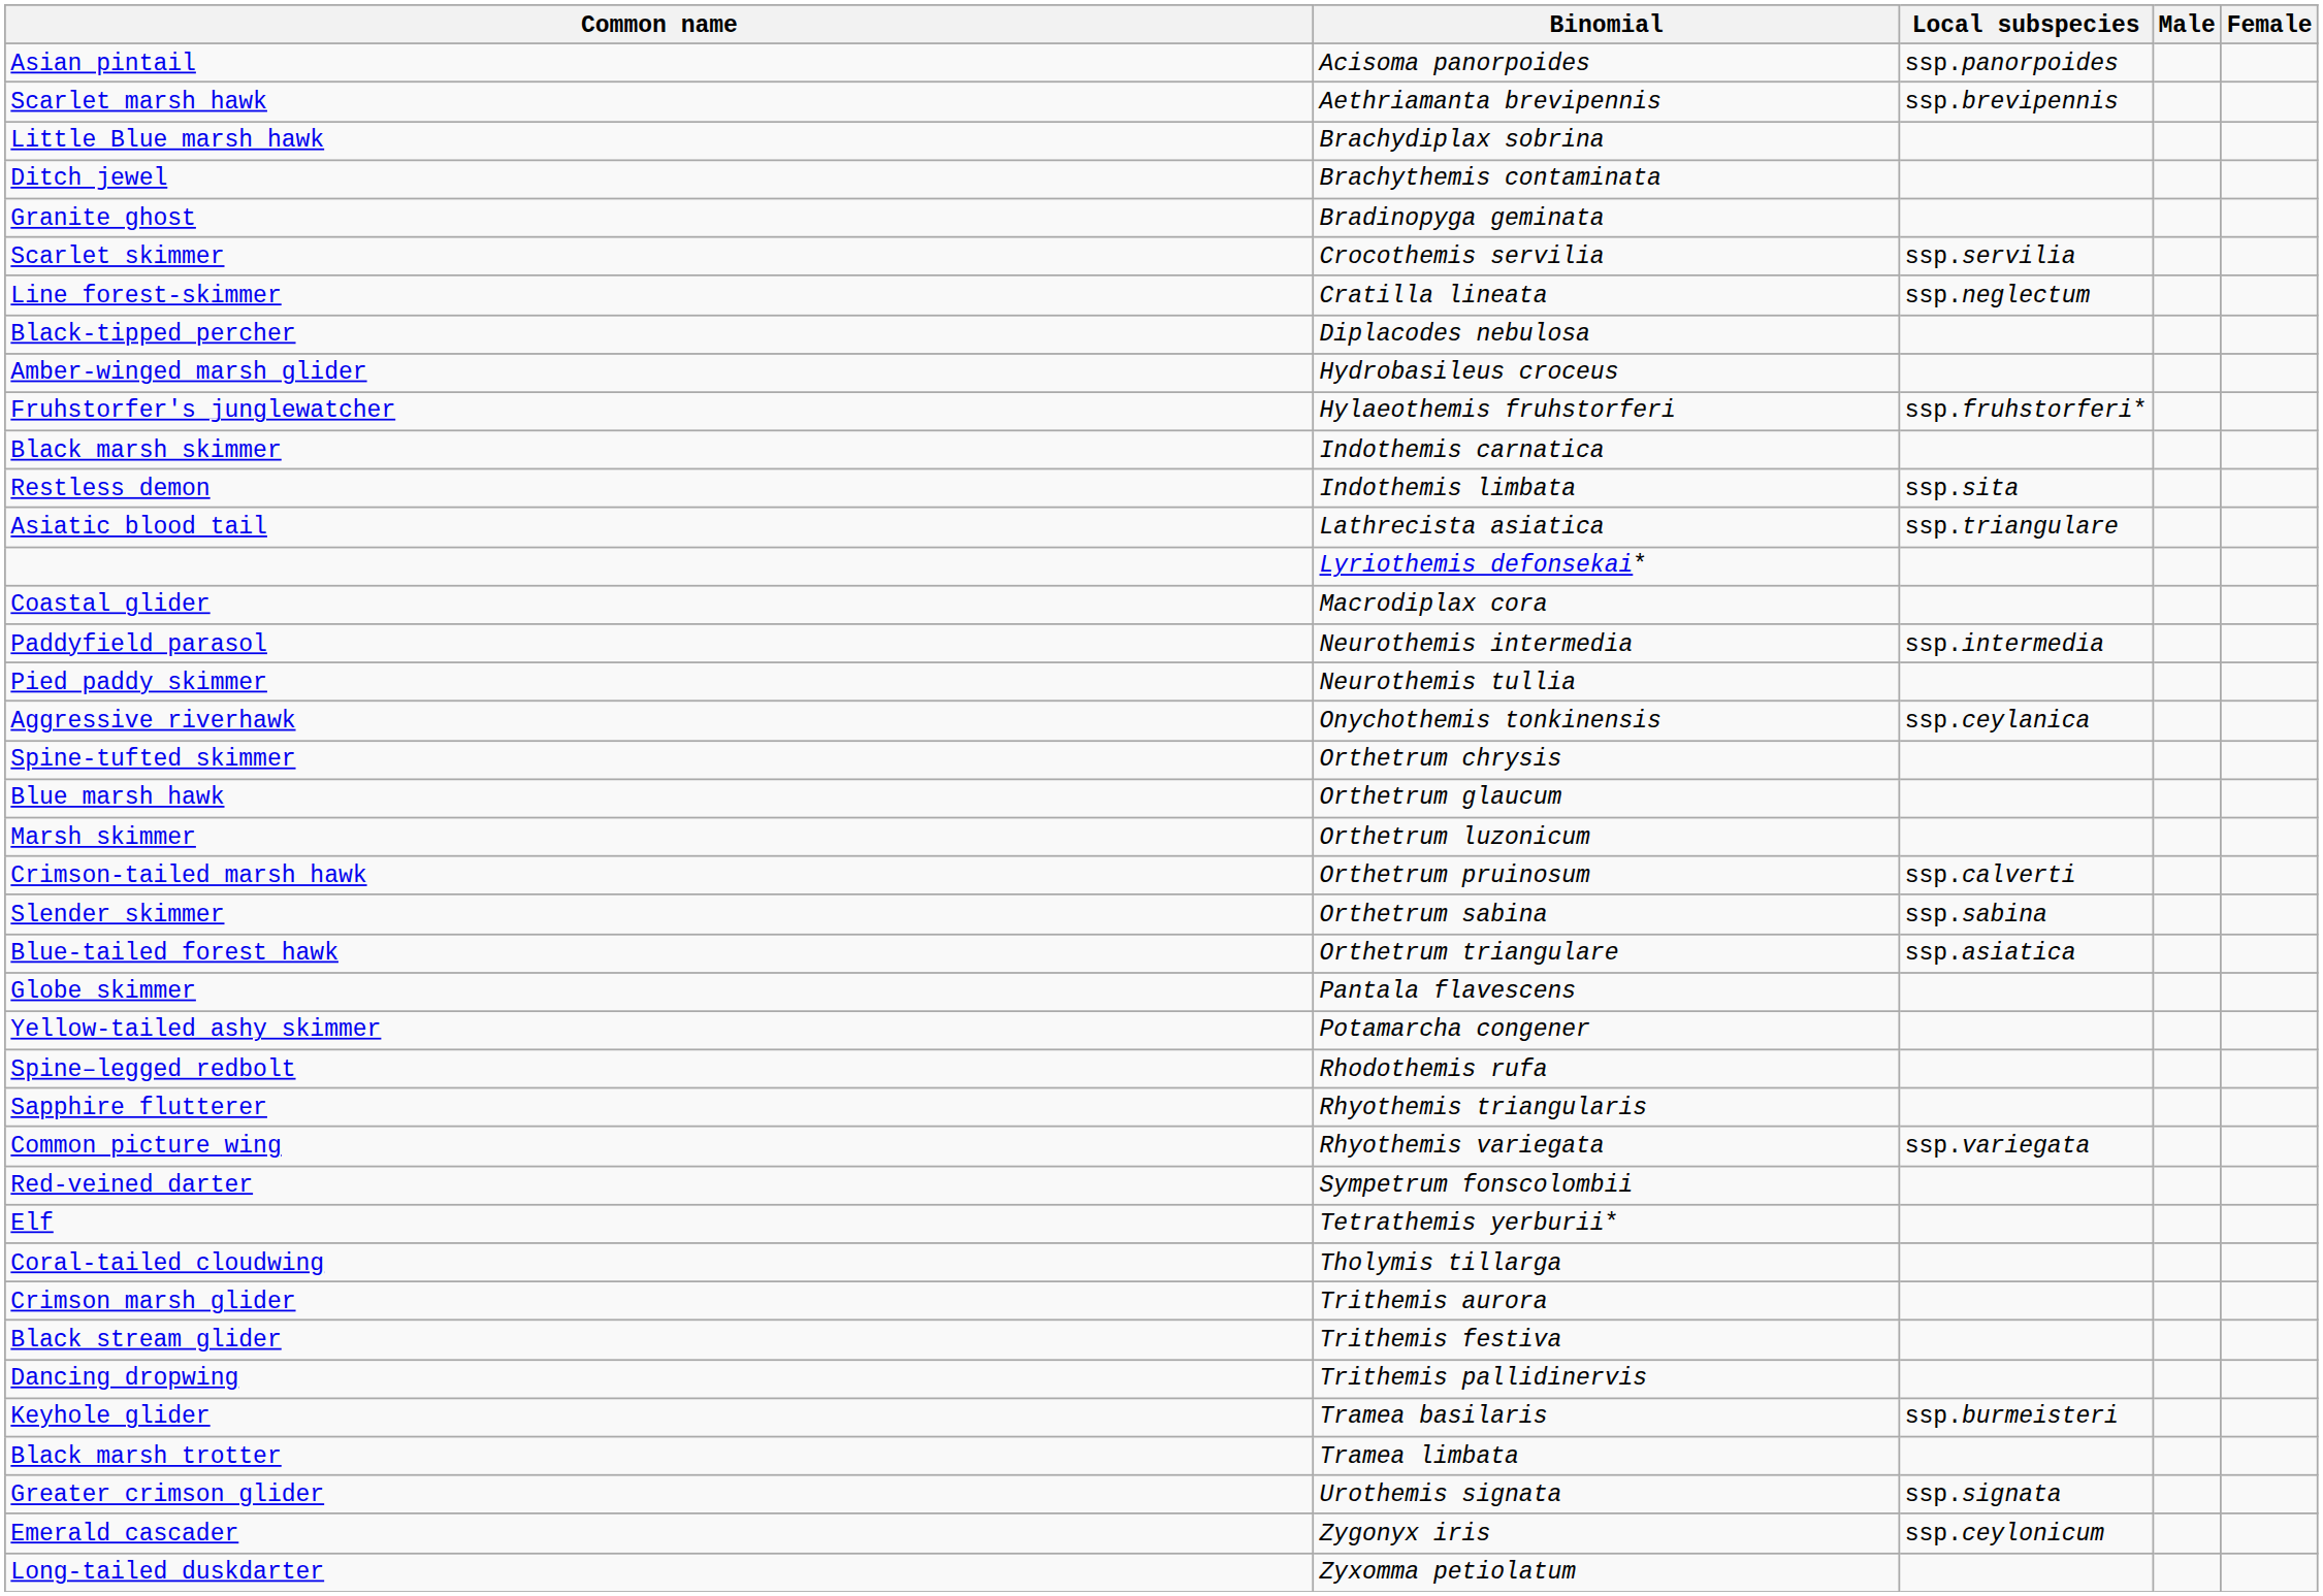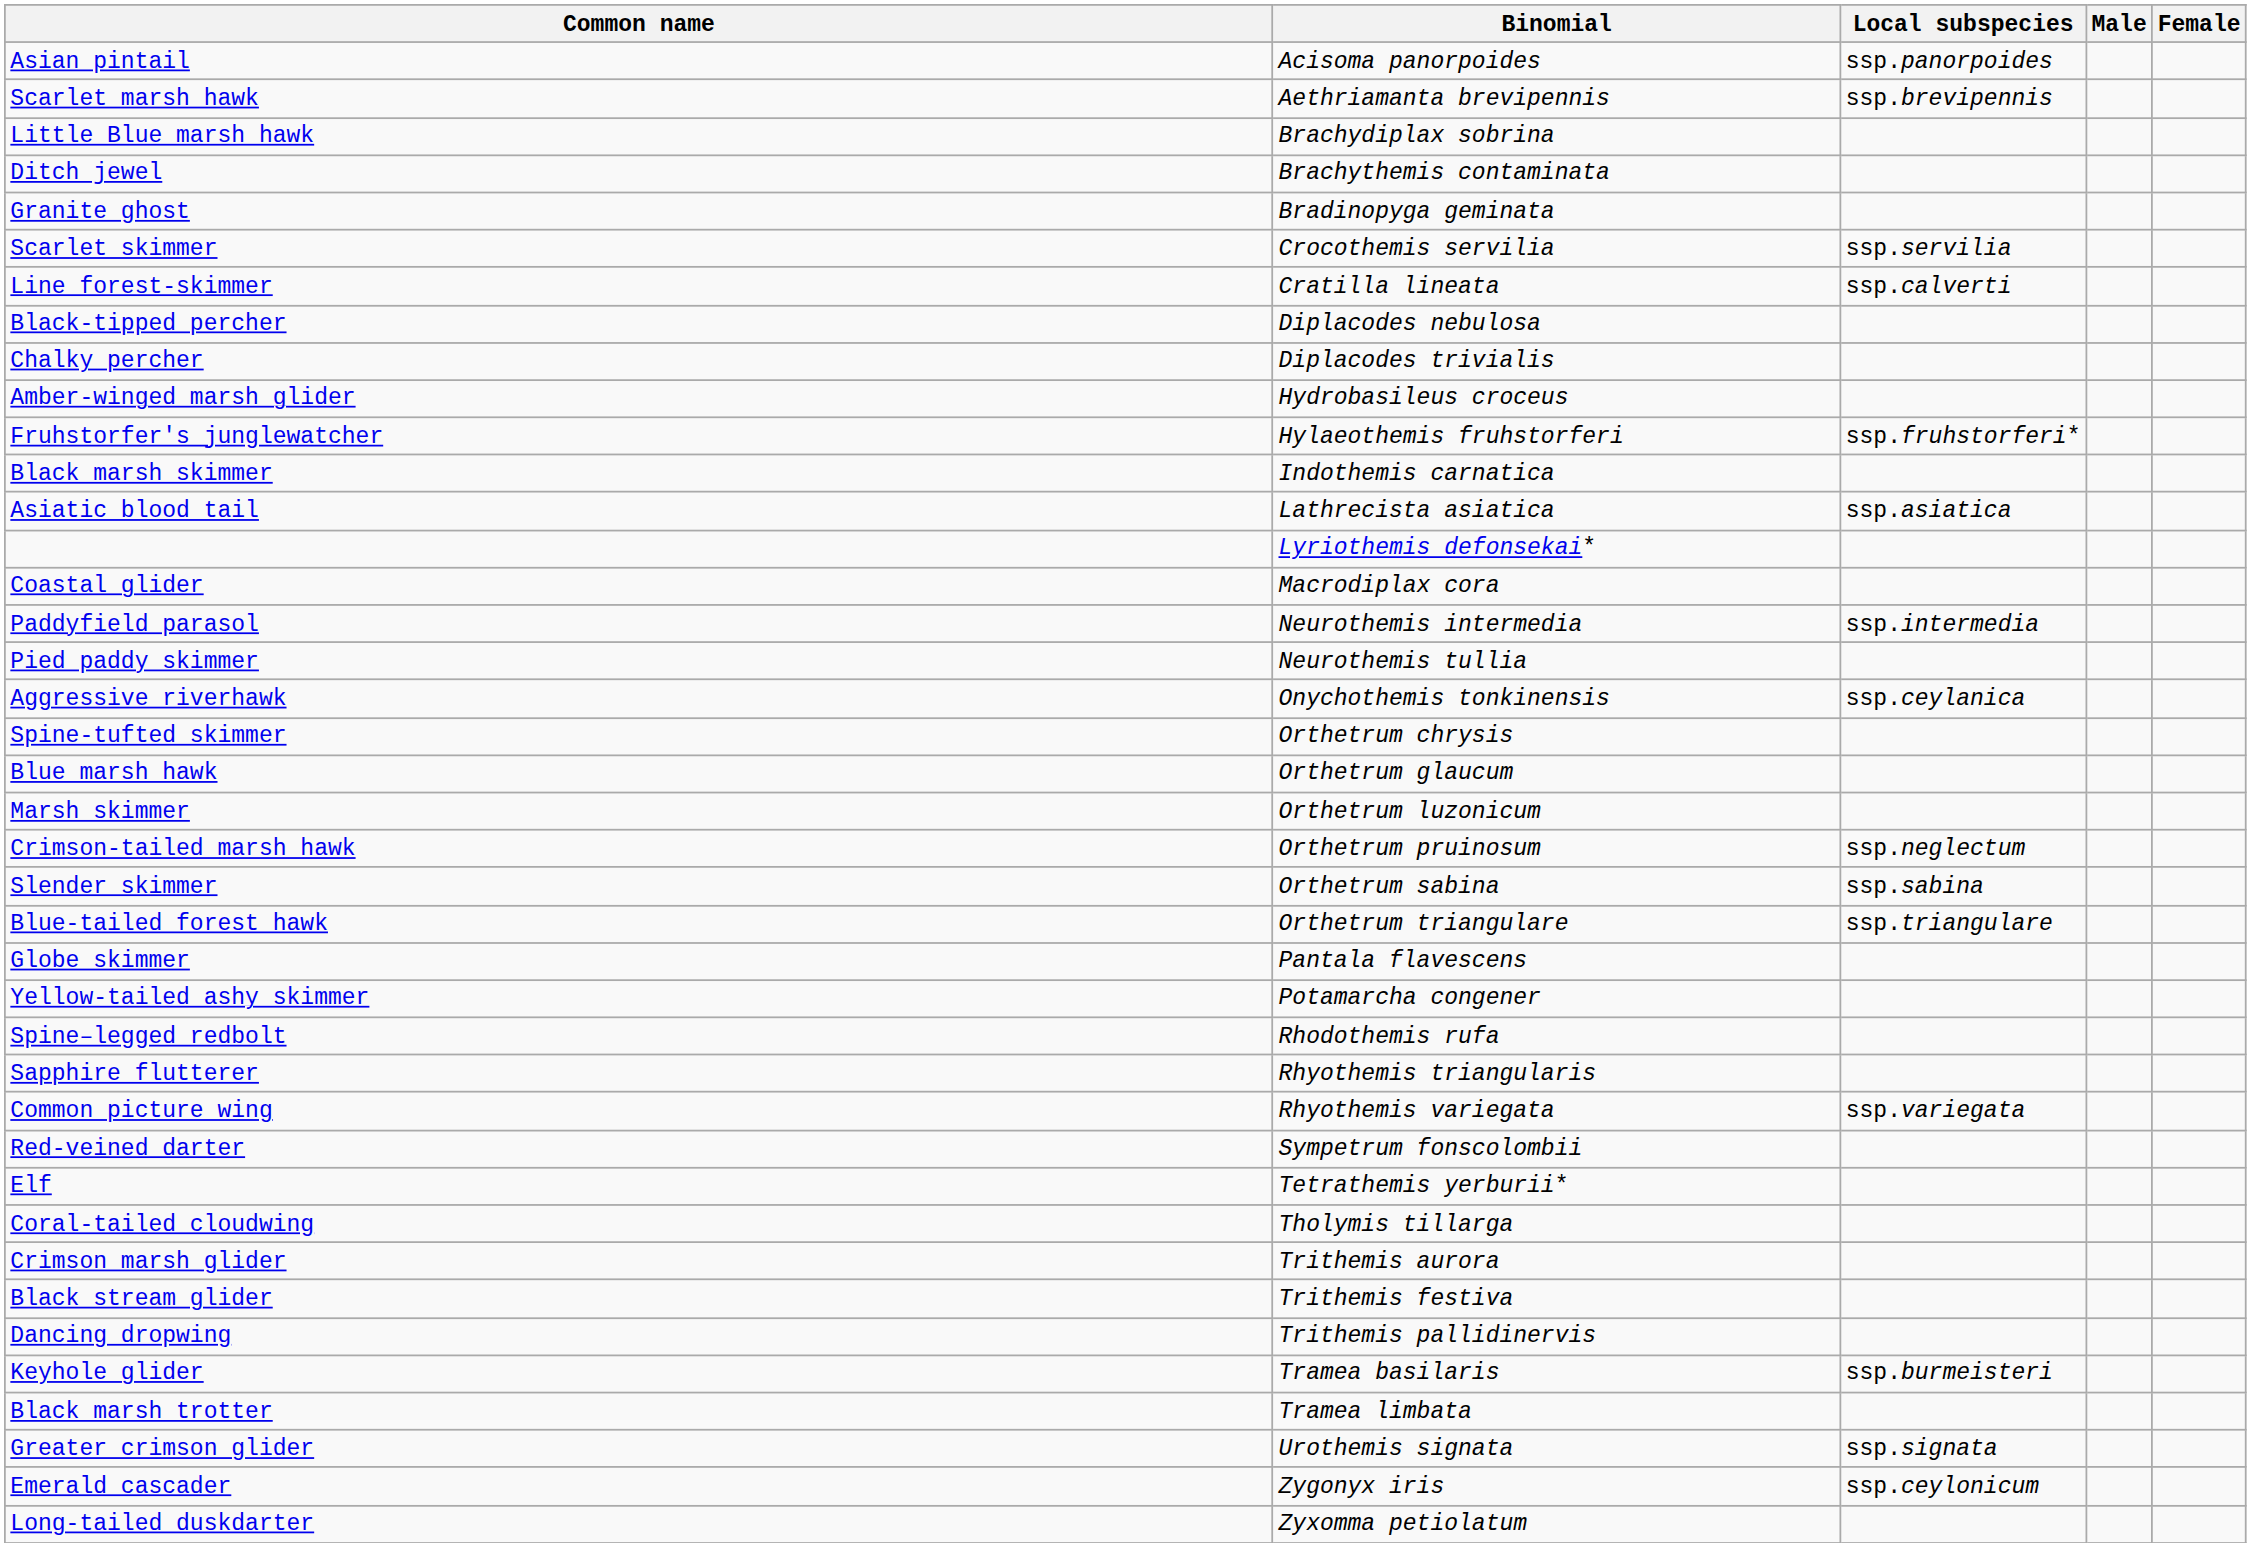Line forest-skimmer | Local subspecies: ssp.neglectum -> ssp.calverti
+ row: Chalky percher | Diplacodes trivialis
- row: Restless demon | Indothemis limbata | ssp.sita
Asiatic blood tail | Local subspecies: ssp.triangulare -> ssp.asiatica
Crimson-tailed marsh hawk | Local subspecies: ssp.calverti -> ssp.neglectum
Blue-tailed forest hawk | Local subspecies: ssp.asiatica -> ssp.triangulare
